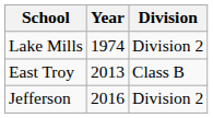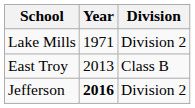Lake Mills | Year: 1974 -> 1971
Jefferson | Year: normal -> bold
